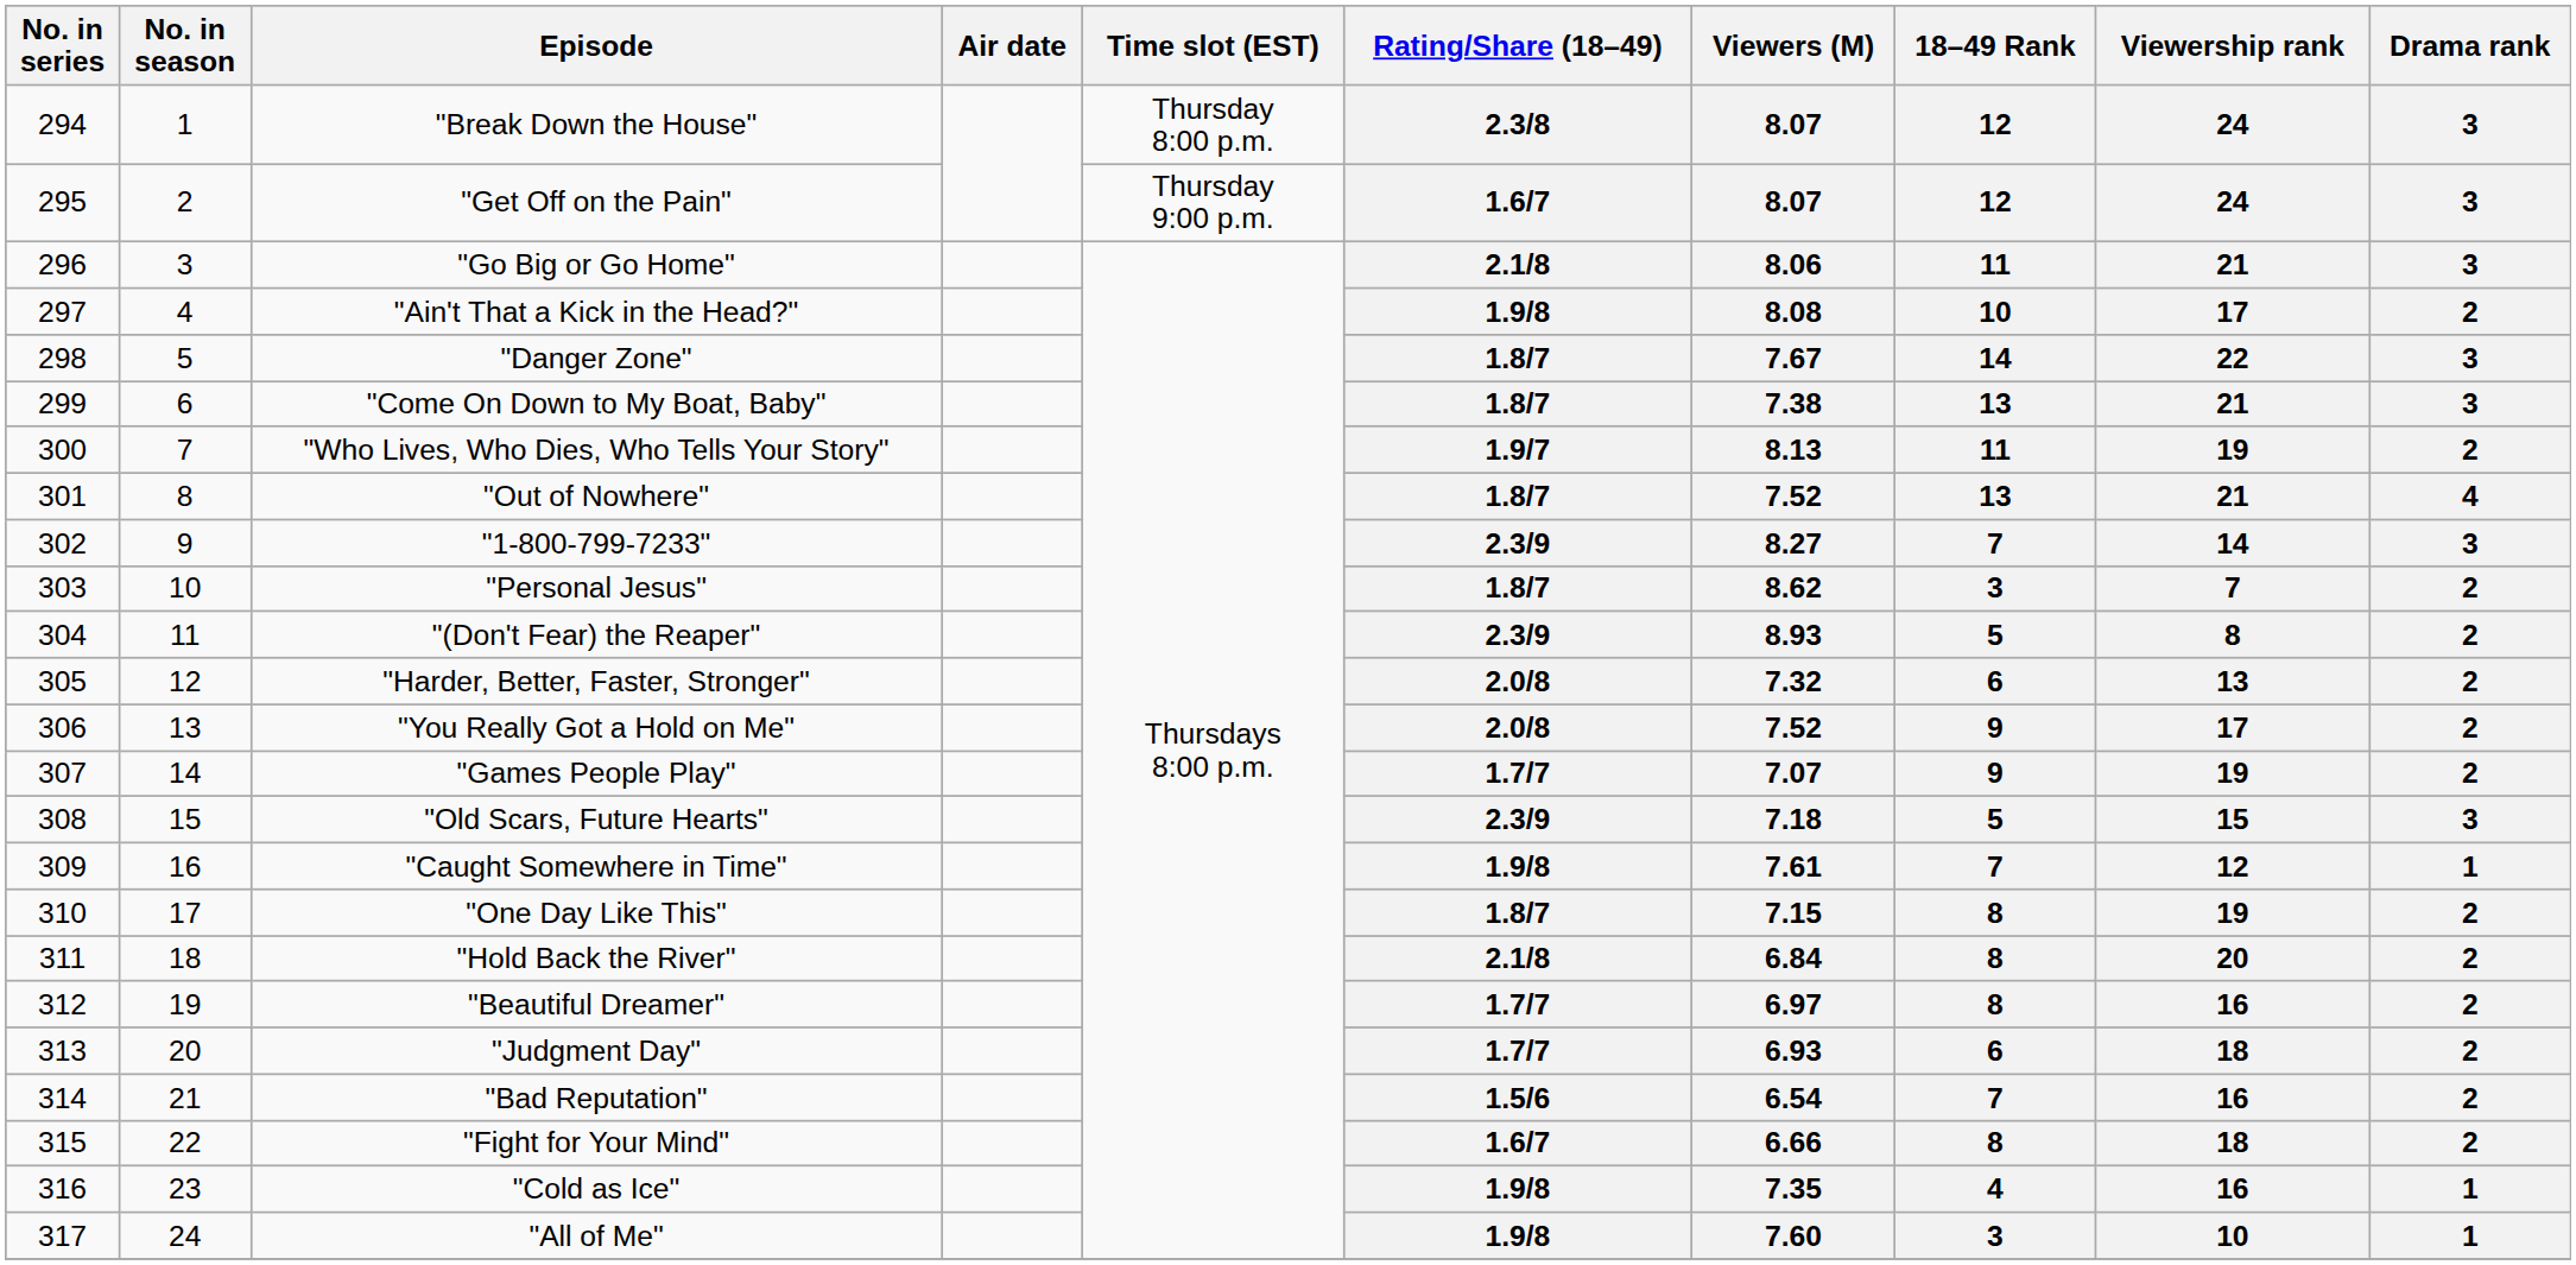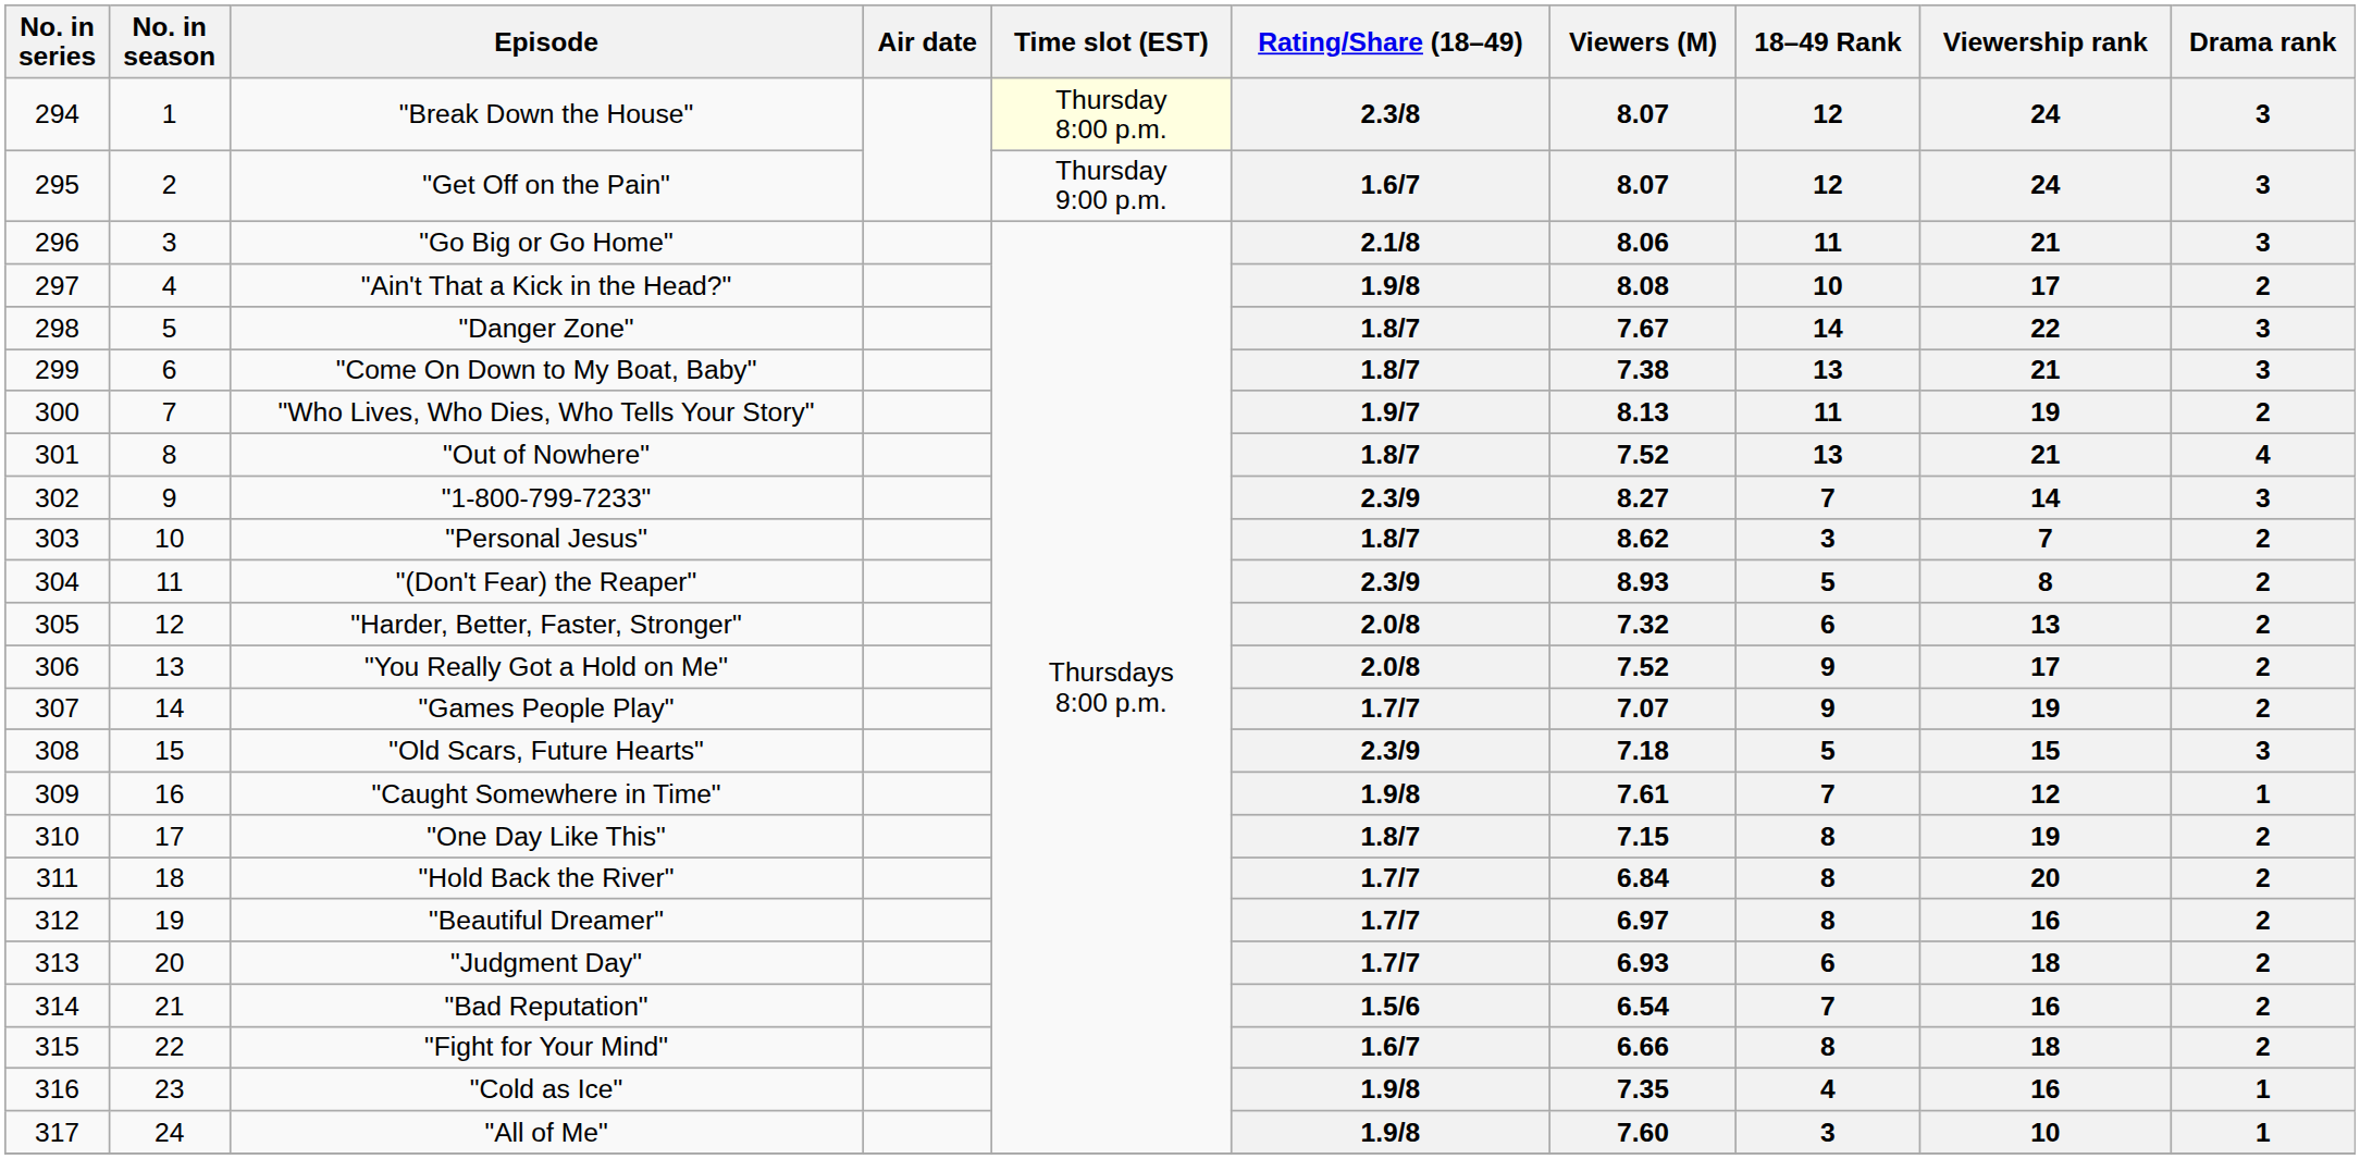"Break Down the House" | Time slot (EST): no background -> lightyellow background
"Hold Back the River" | Rating/Share (18–49): 2.1/8 -> 1.7/7
